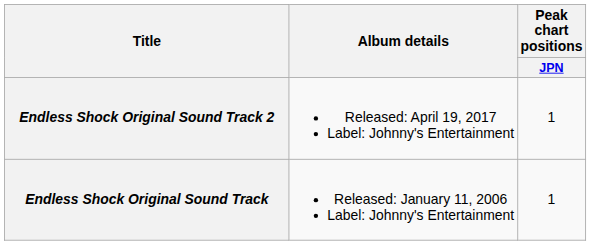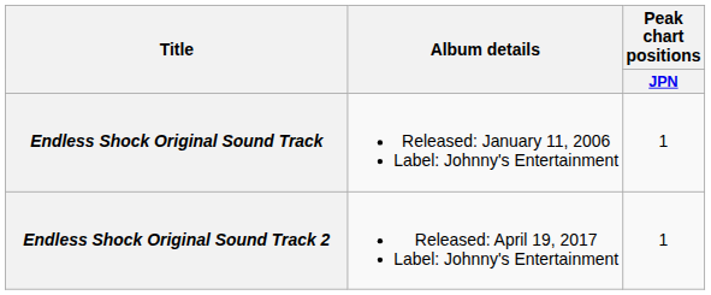rows swapped: Endless Shock Original Sound Track <-> Endless Shock Original Sound Track 2
